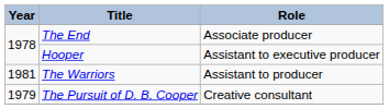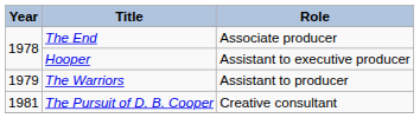The Warriors | Year: 1981 -> 1979
The Pursuit of D. B. Cooper | Year: 1979 -> 1981
